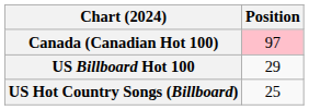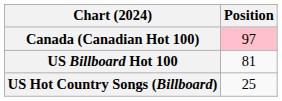US Billboard Hot 100 | Position: 29 -> 81
